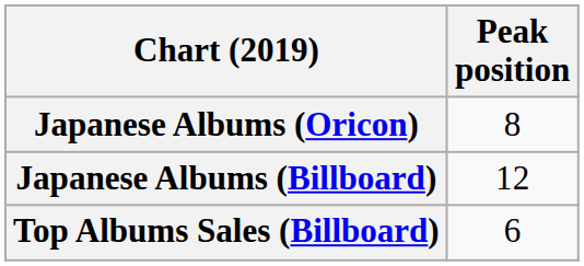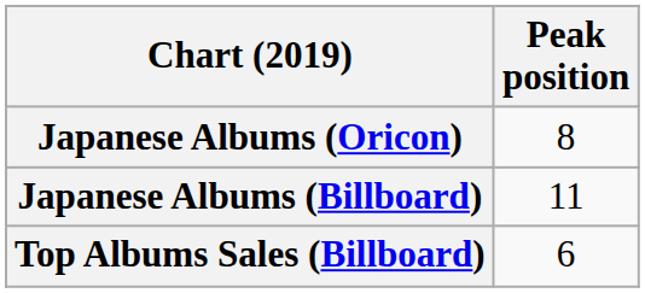Japanese Albums (Billboard) | Peak position: 12 -> 11
